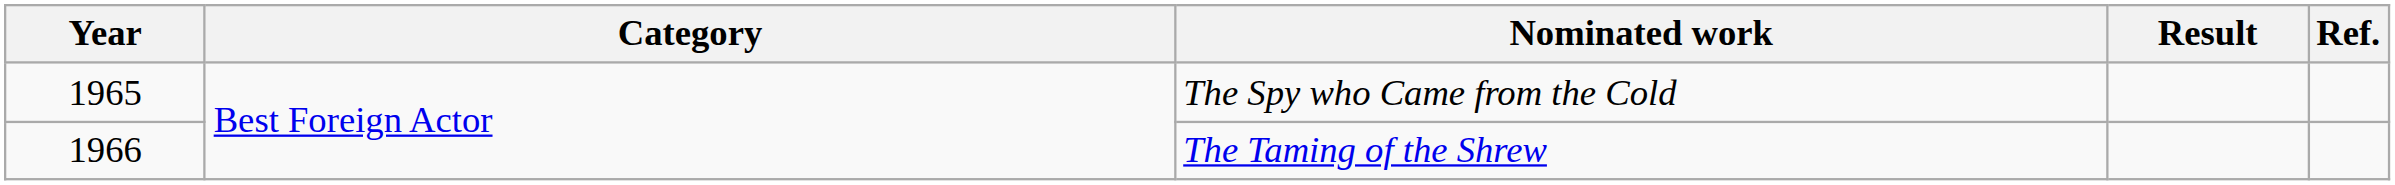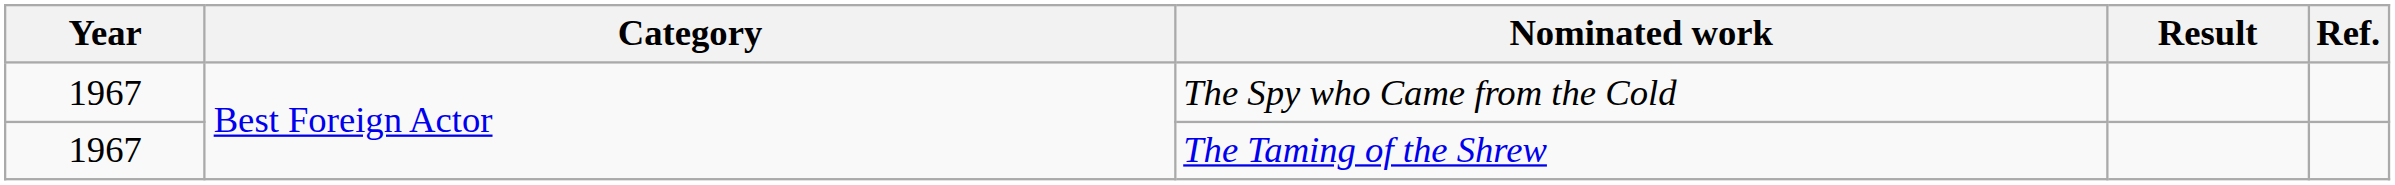The Spy who Came from the Cold | Year: 1965 -> 1967
The Taming of the Shrew | Year: 1966 -> 1967
